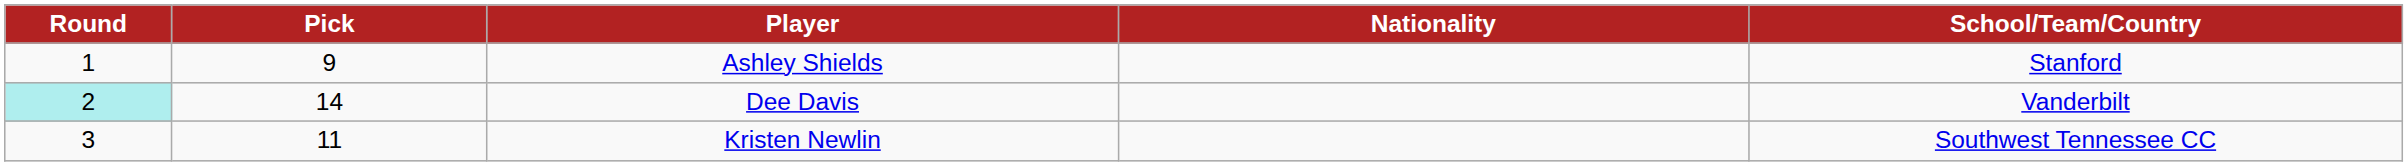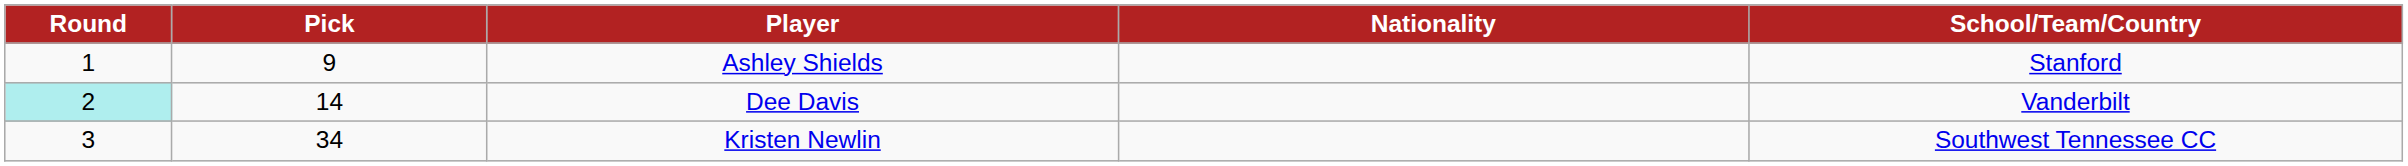Kristen Newlin | Pick: 11 -> 34
